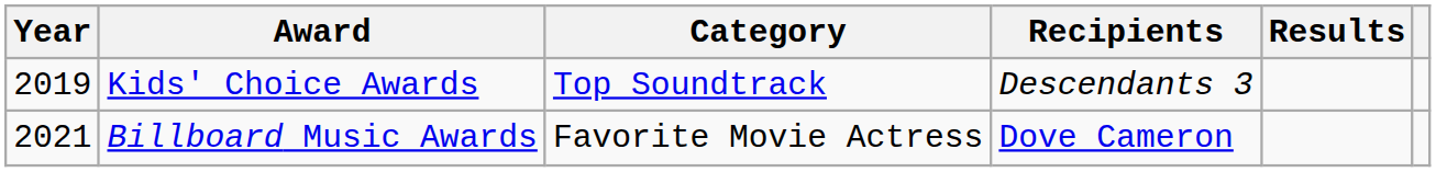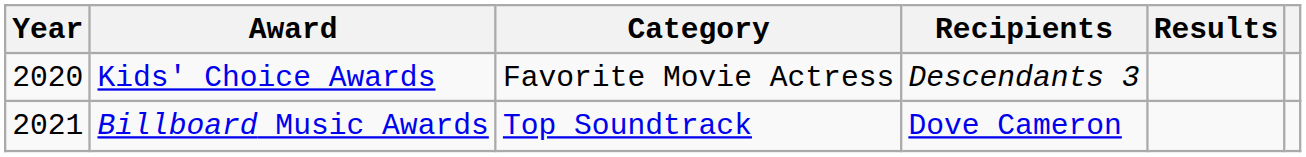Kids' Choice Awards | Year: 2019 -> 2020
Kids' Choice Awards | Category: Top Soundtrack -> Favorite Movie Actress
Billboard Music Awards | Category: Favorite Movie Actress -> Top Soundtrack
